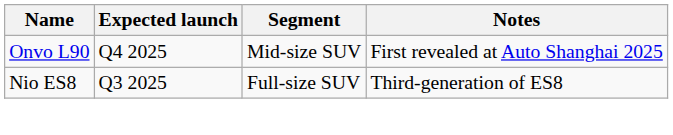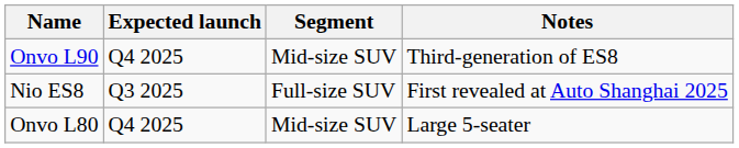Onvo L90 | Notes: First revealed at Auto Shanghai 2025 -> Third-generation of ES8
Nio ES8 | Notes: Third-generation of ES8 -> First revealed at Auto Shanghai 2025
+ row: Onvo L80 | Q4 2025 | Mid-size SUV | Large 5-seater
